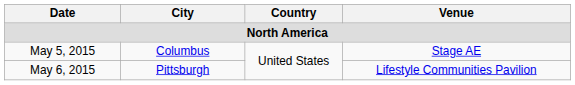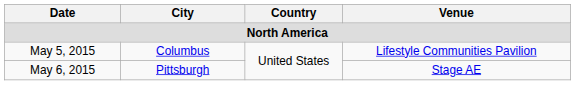May 5, 2015 | Venue: Stage AE -> Lifestyle Communities Pavilion
May 6, 2015 | Venue: Lifestyle Communities Pavilion -> Stage AE
